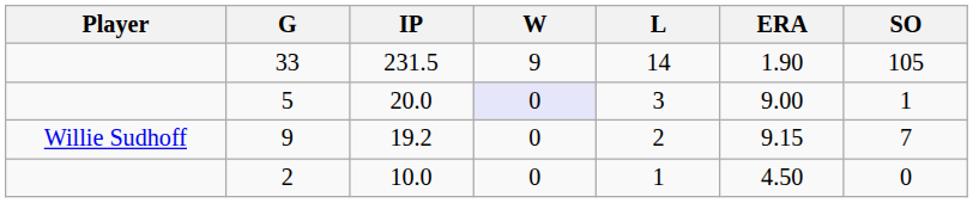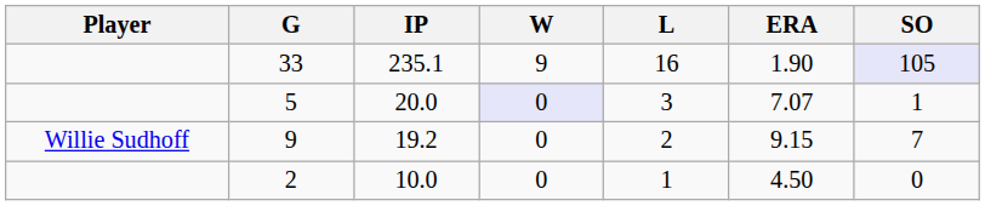33 | IP: 231.5 -> 235.1
33 | L: 14 -> 16
33 | SO: no background -> lavender background
5 | ERA: 9.00 -> 7.07
